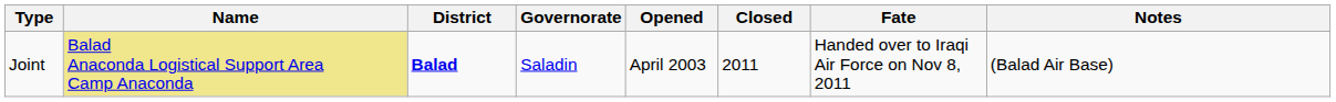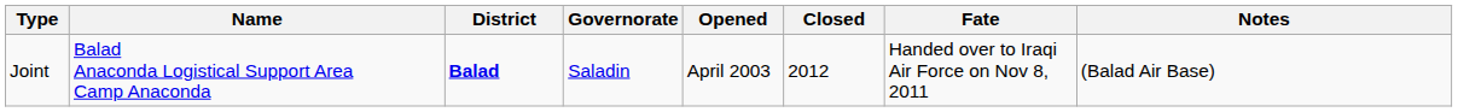Joint | Name: khaki background -> no background
Joint | Closed: 2011 -> 2012
